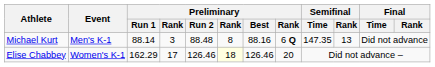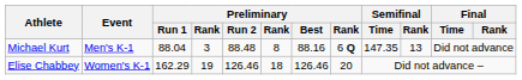Michael Kurt | Preliminary / Run 1: 88.14 -> 88.04
Elise Chabbey | column 4: 17 -> 19
Elise Chabbey | column 6: lightyellow background -> no background
